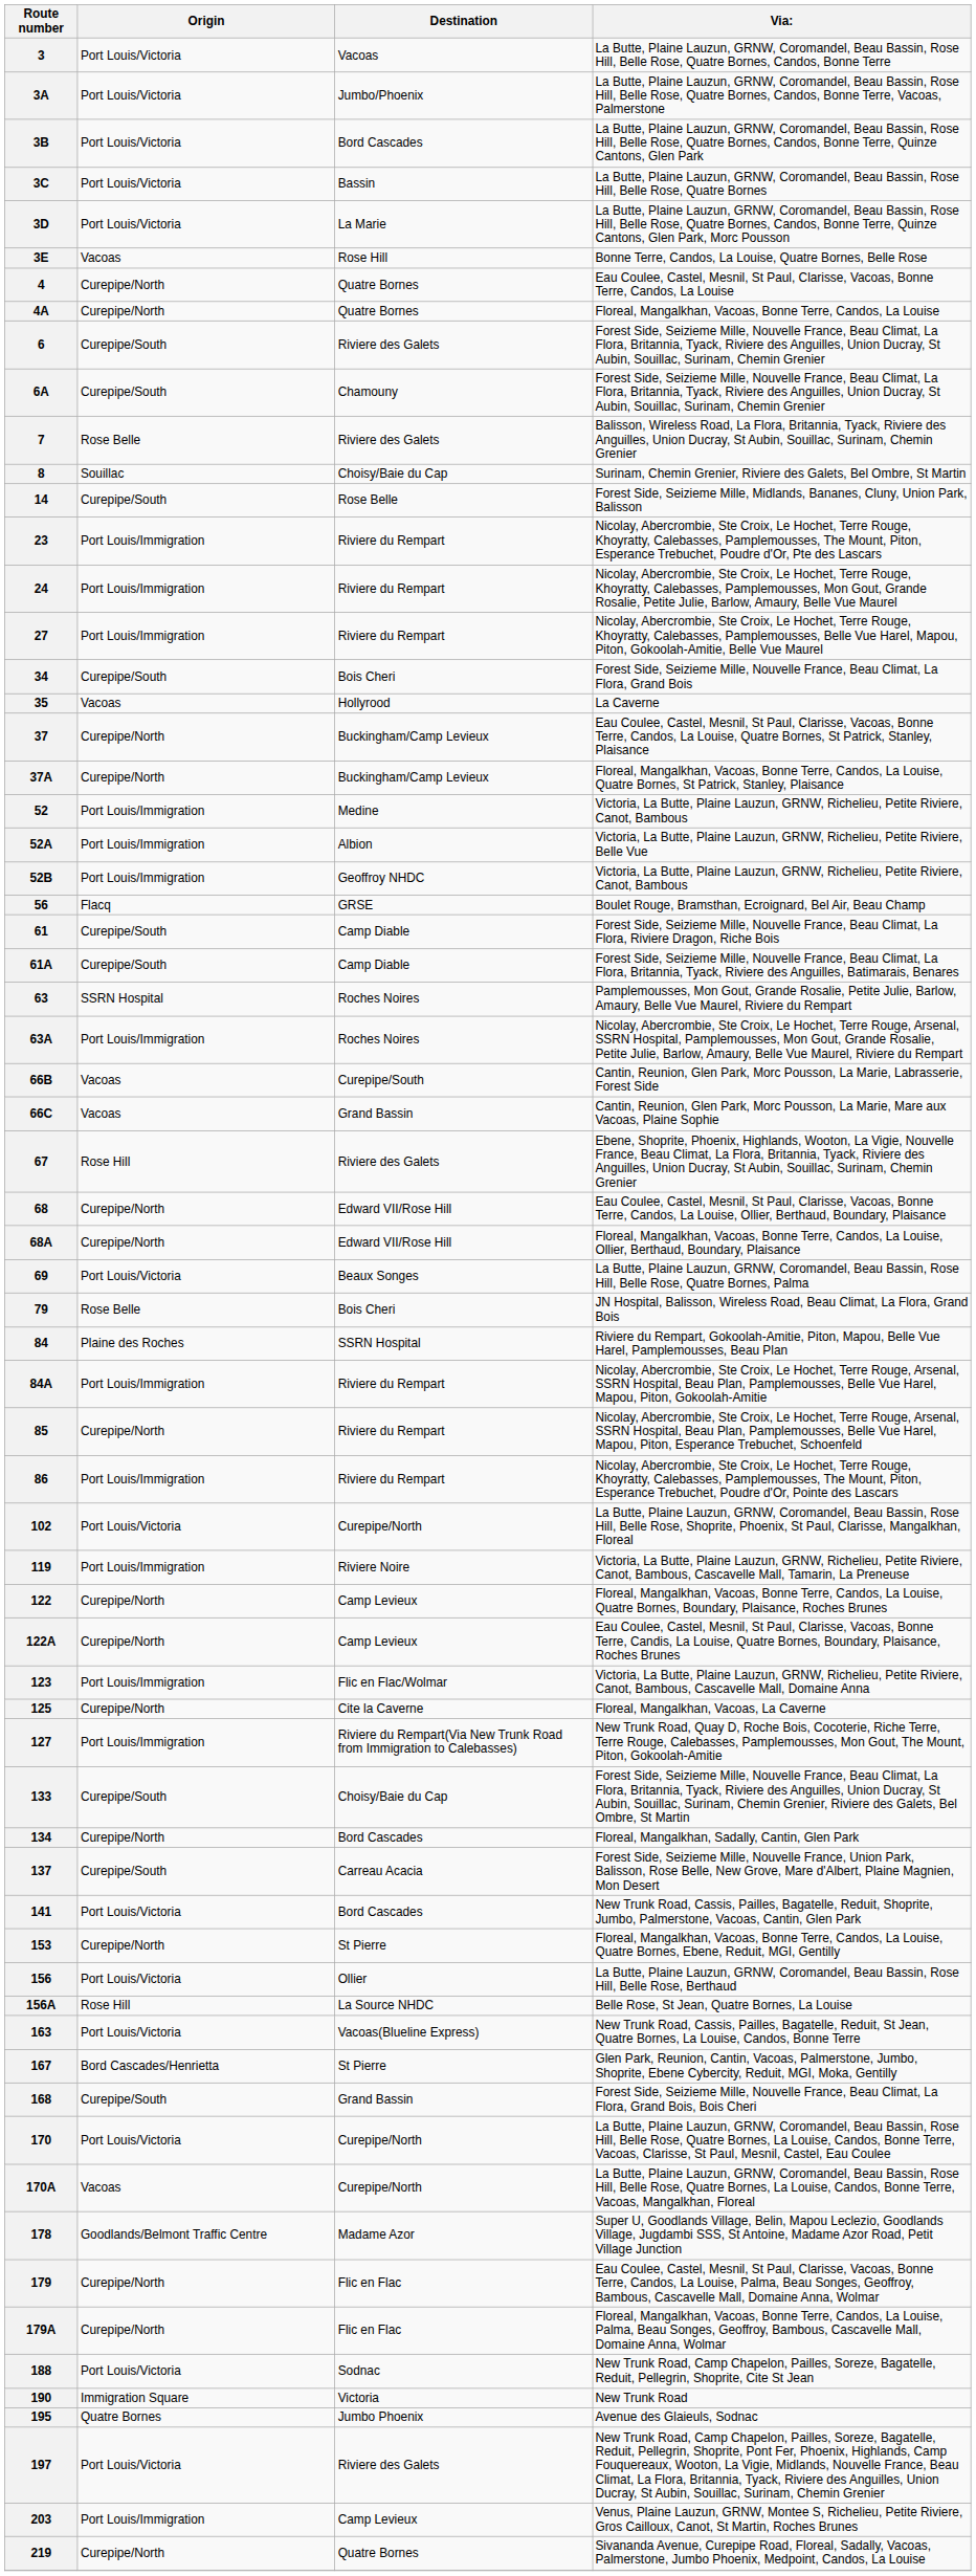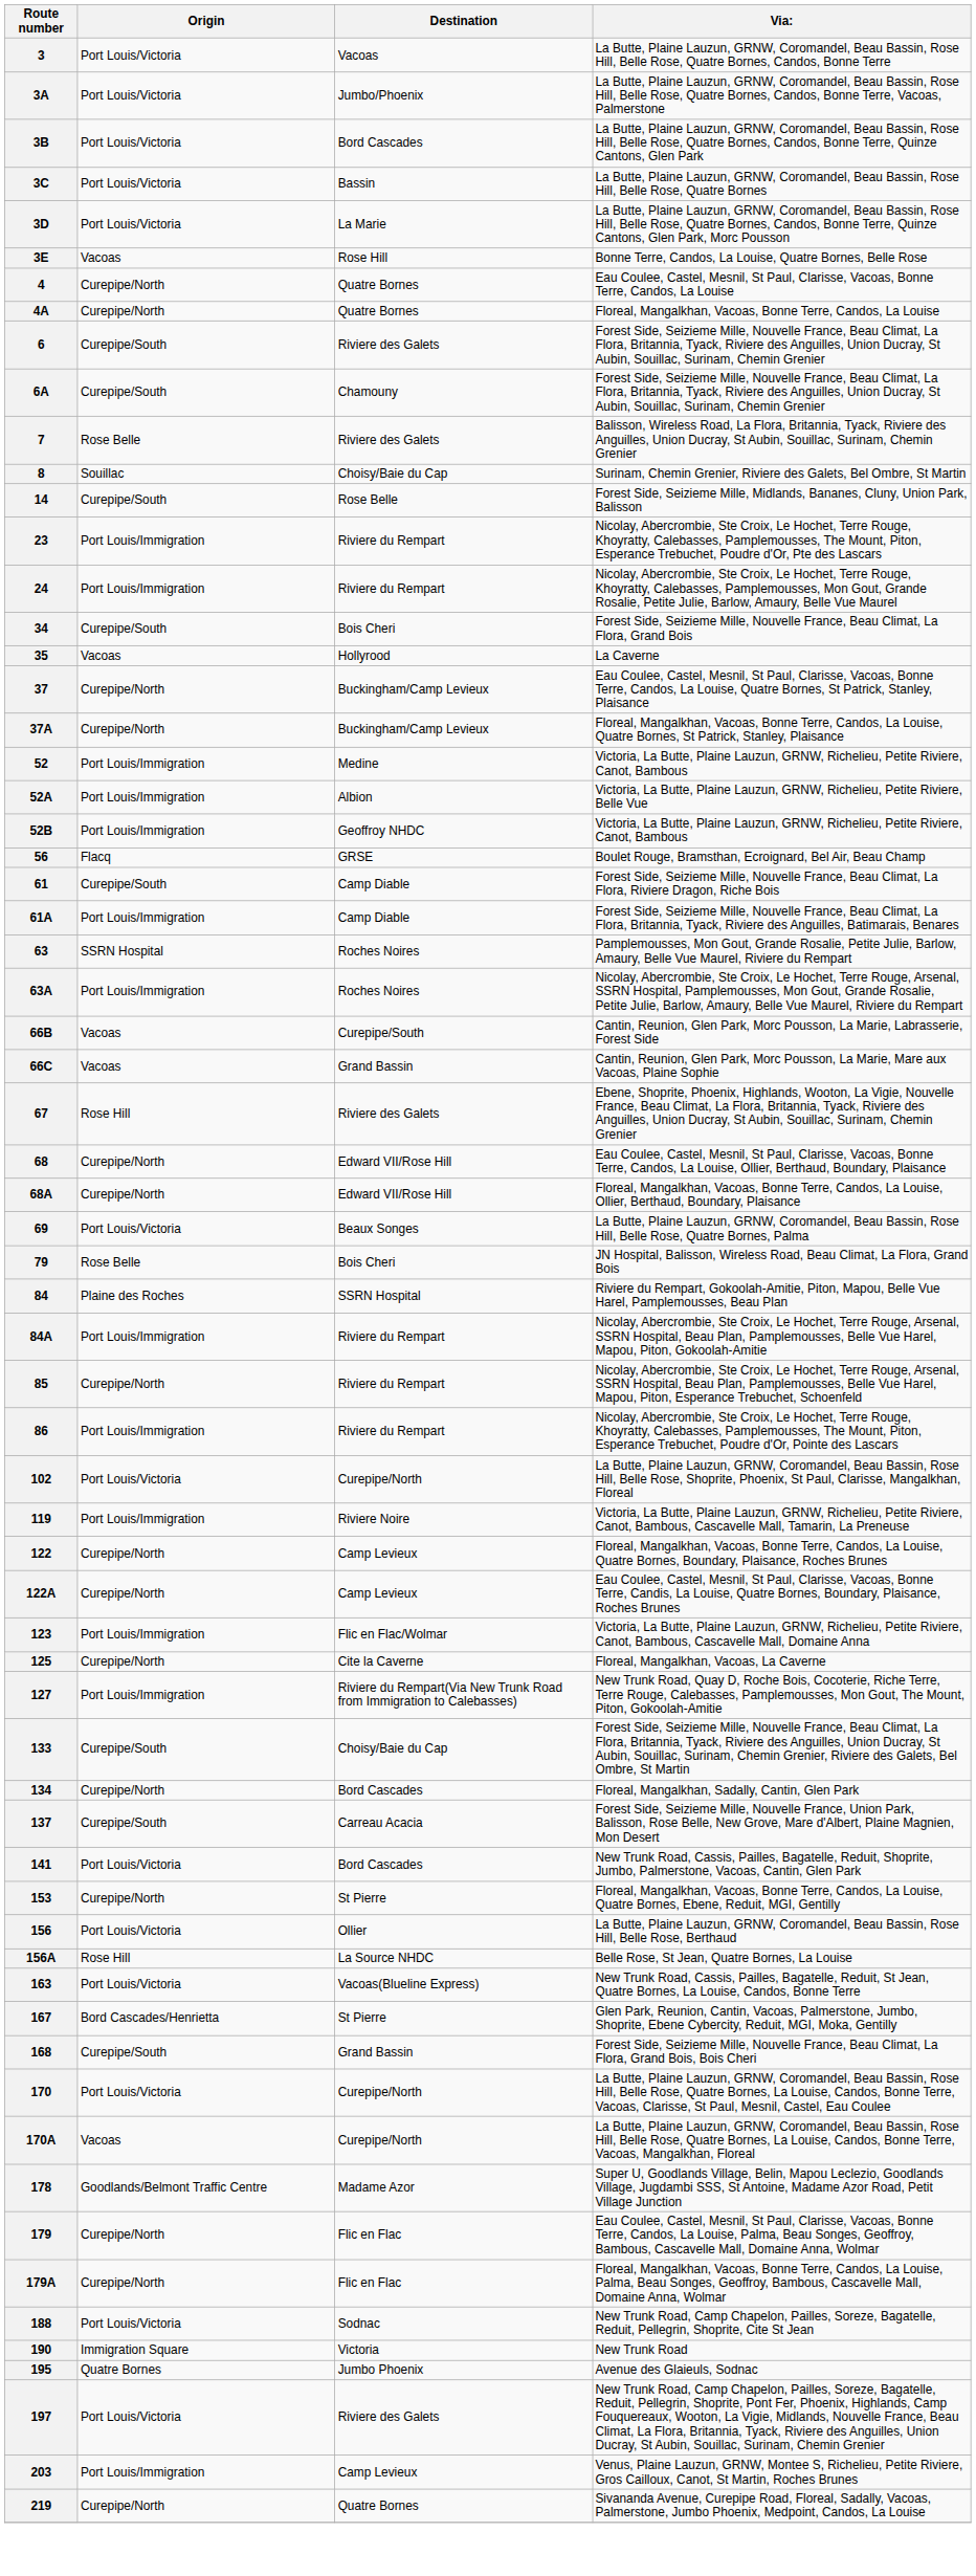- row: 27 | Port Louis/Immigration | Riviere du Rempart | Nicolay, Abercrombie, Ste Croix, Le Hochet, Terre Rouge, Khoyratty, Calebasses, Pamplemousses, Belle Vue Harel, Mapou, Piton, Gokoolah-Amitie, Belle Vue Maurel
61A | Origin: Curepipe/South -> Port Louis/Immigration
